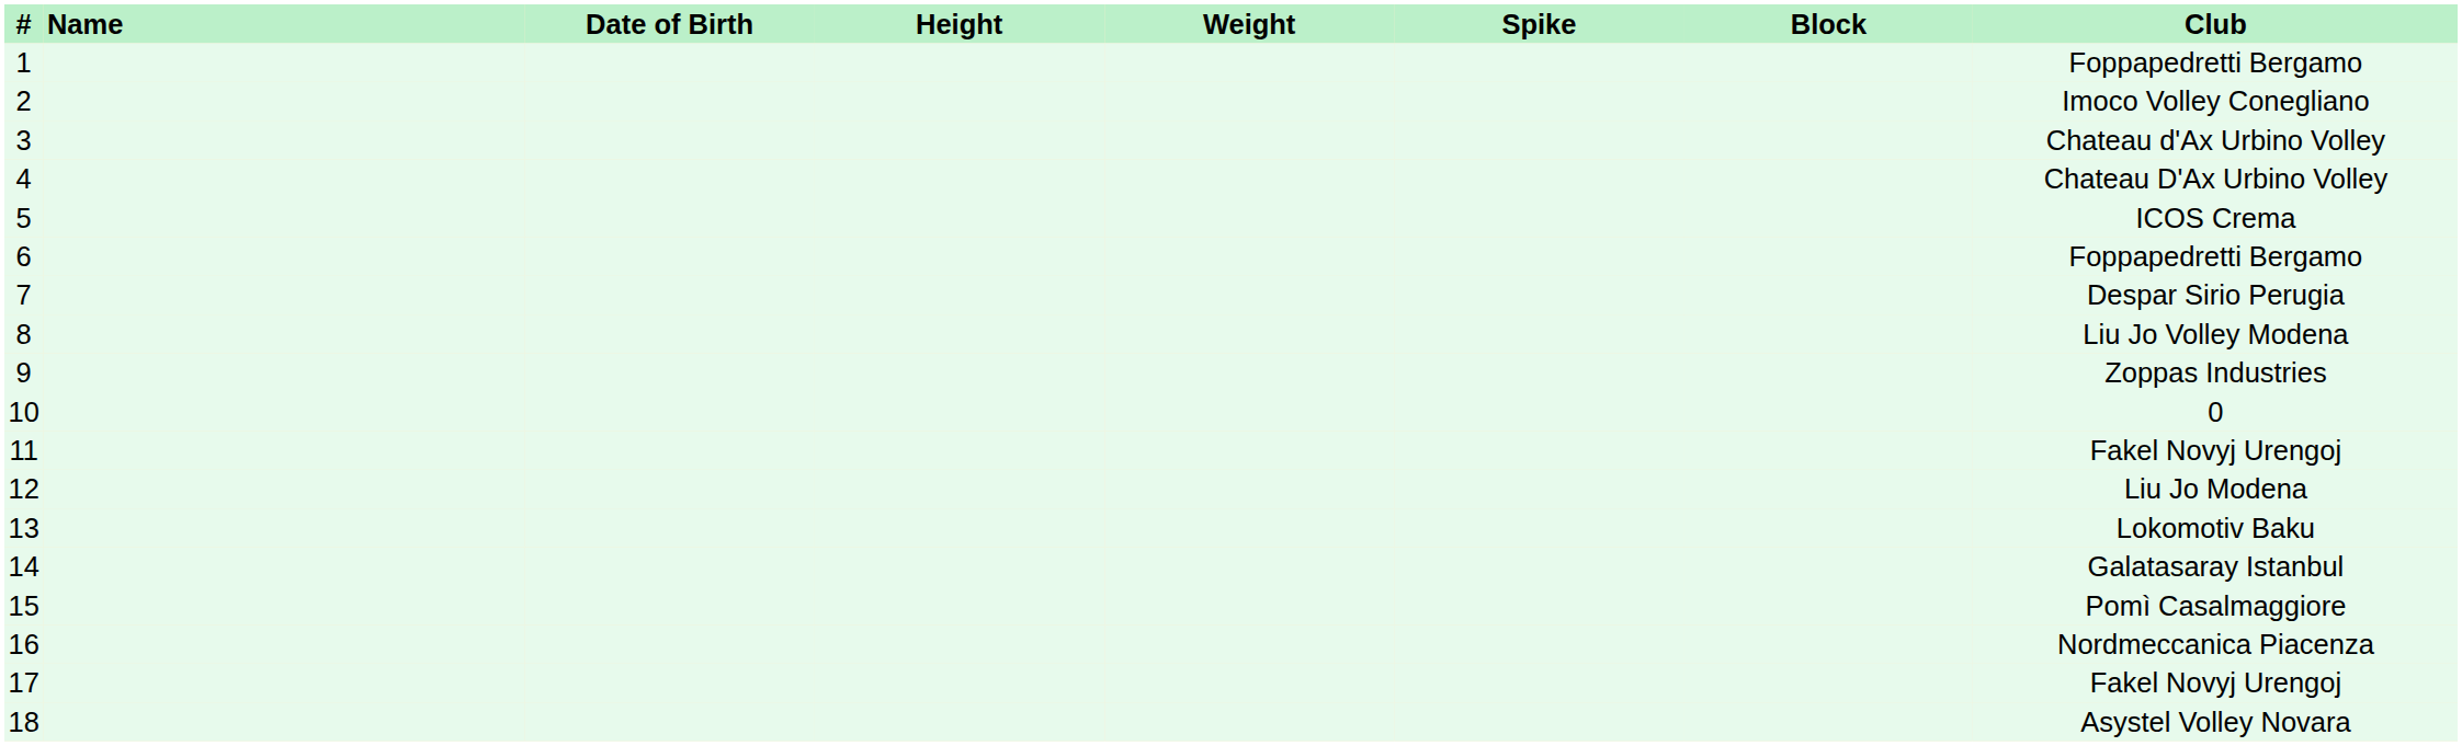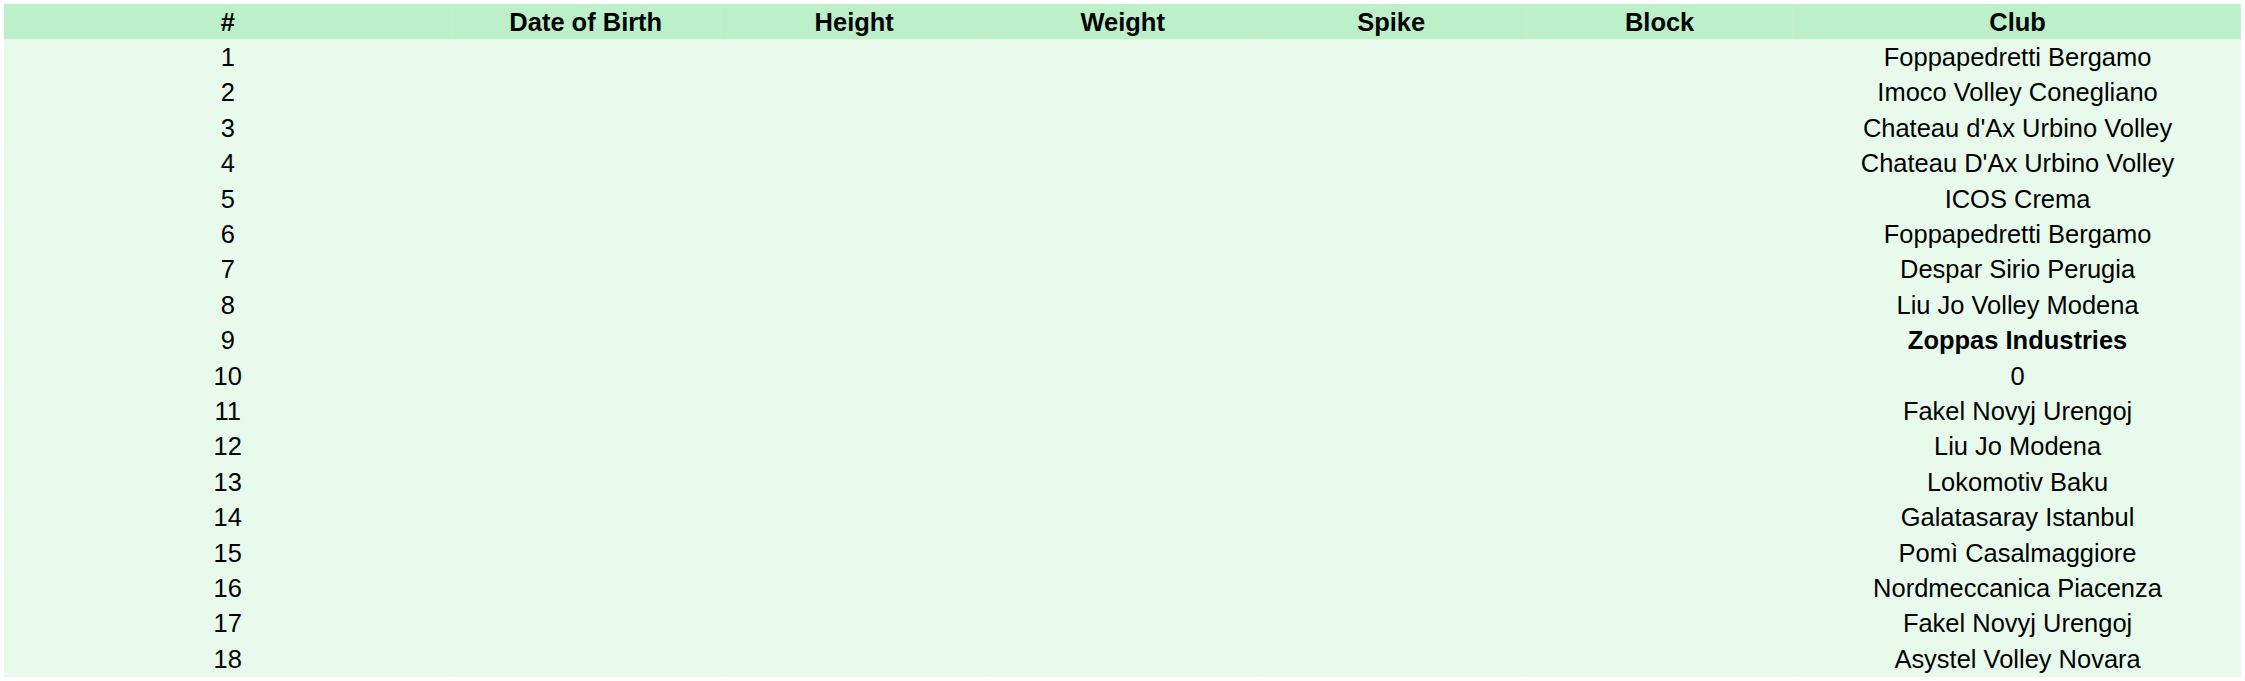- column: Name
9 | Club: normal -> bold
